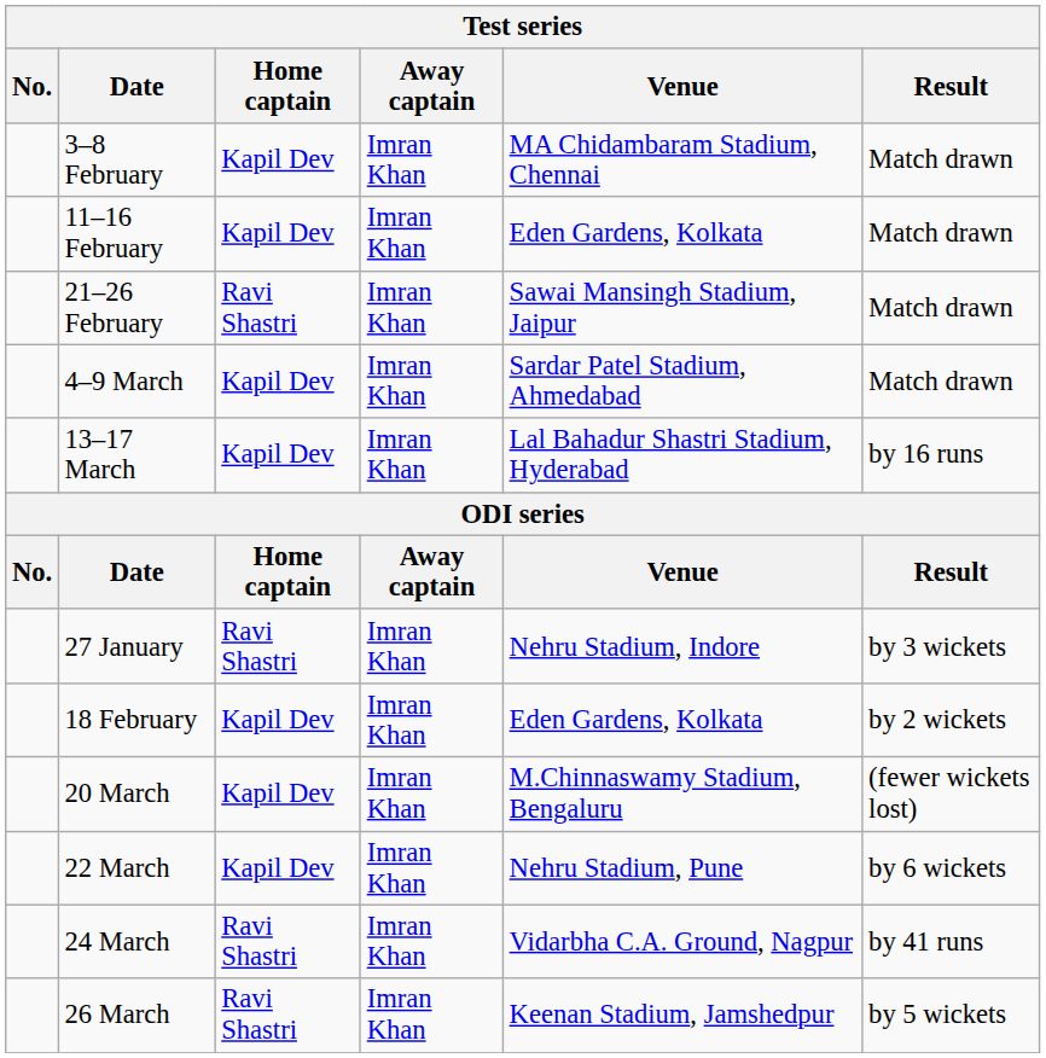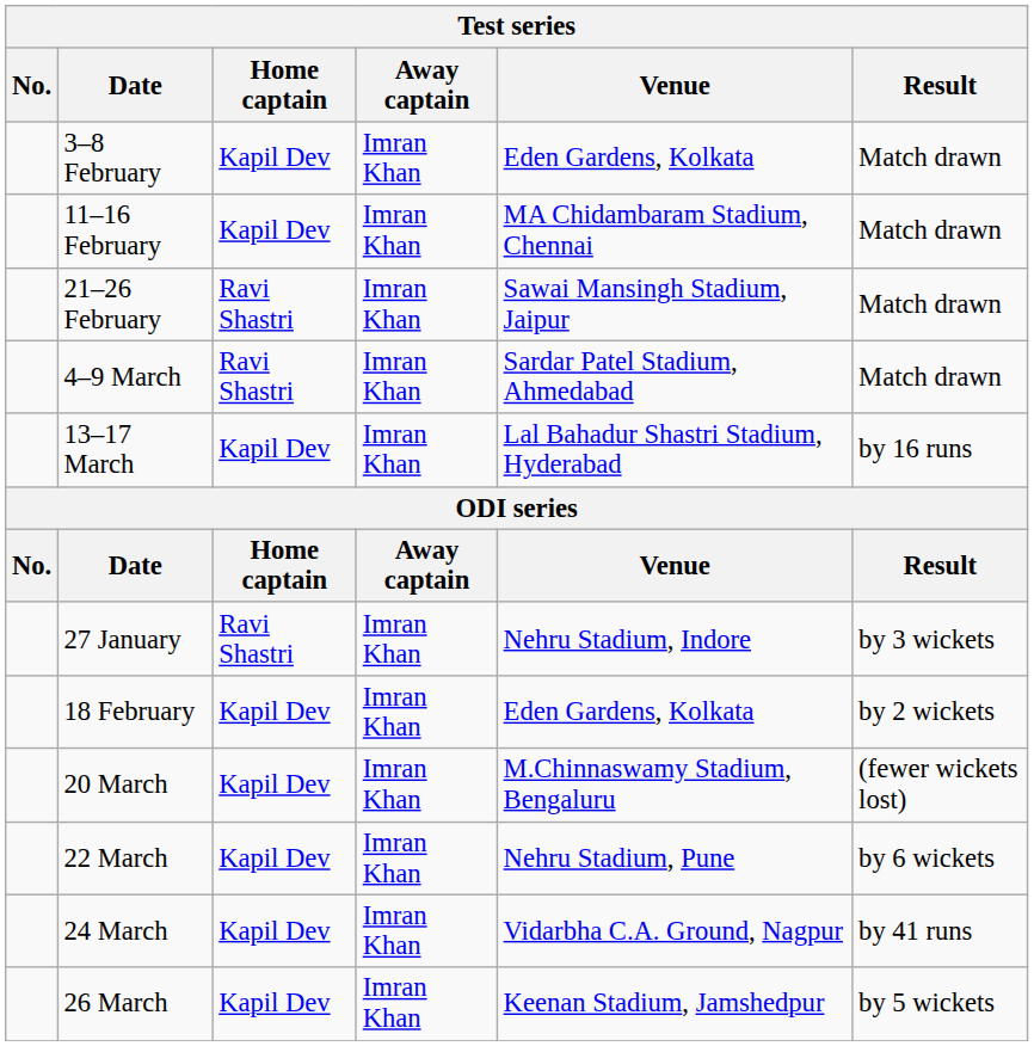3–8 February | Venue: MA Chidambaram Stadium, Chennai -> Eden Gardens, Kolkata
11–16 February | Venue: Eden Gardens, Kolkata -> MA Chidambaram Stadium, Chennai
4–9 March | Home captain: Kapil Dev -> Ravi Shastri
24 March | Home captain: Ravi Shastri -> Kapil Dev
26 March | Home captain: Ravi Shastri -> Kapil Dev
